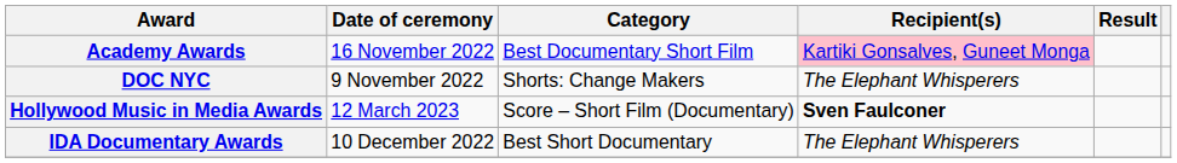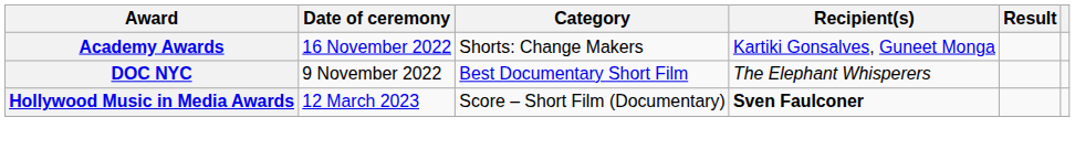Academy Awards | Category: Best Documentary Short Film -> Shorts: Change Makers
Academy Awards | Recipient(s): pink background -> no background
DOC NYC | Category: Shorts: Change Makers -> Best Documentary Short Film
- row: IDA Documentary Awards | 10 December 2022 | Best Short Documentary | The Elephant Whisperers
